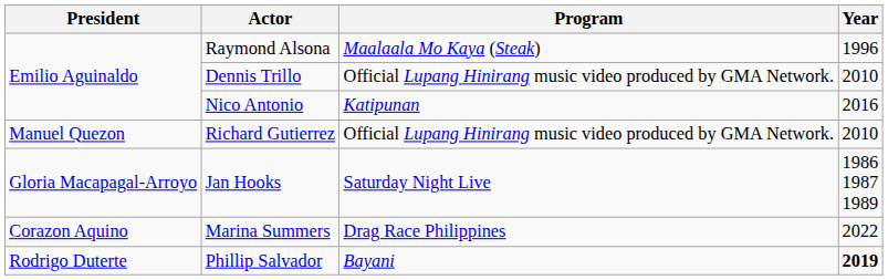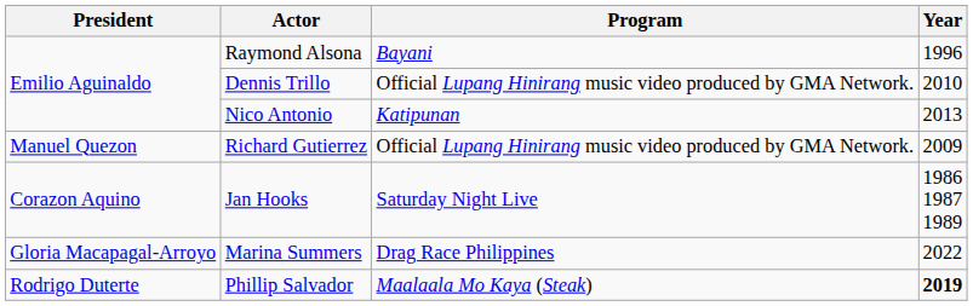Raymond Alsona | Program: Maalaala Mo Kaya (Steak) -> Bayani
Nico Antonio | Year: 2016 -> 2013
Richard Gutierrez | Year: 2010 -> 2009
Jan Hooks | President: Gloria Macapagal-Arroyo -> Corazon Aquino
Marina Summers | President: Corazon Aquino -> Gloria Macapagal-Arroyo
Phillip Salvador | Program: Bayani -> Maalaala Mo Kaya (Steak)
